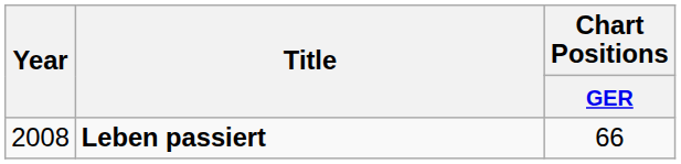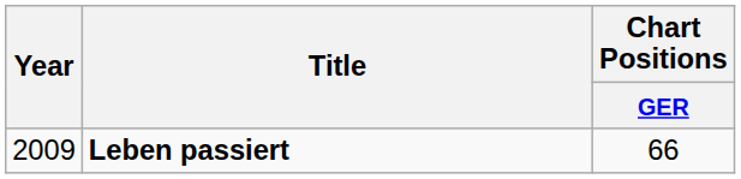Leben passiert | Year: 2008 -> 2009
